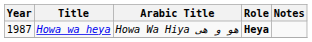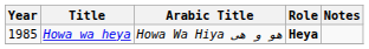Howa wa heya | Year: 1987 -> 1985
